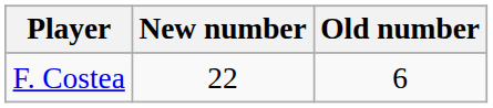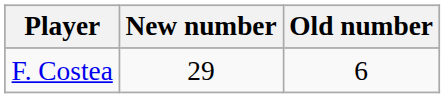F. Costea | New number: 22 -> 29
